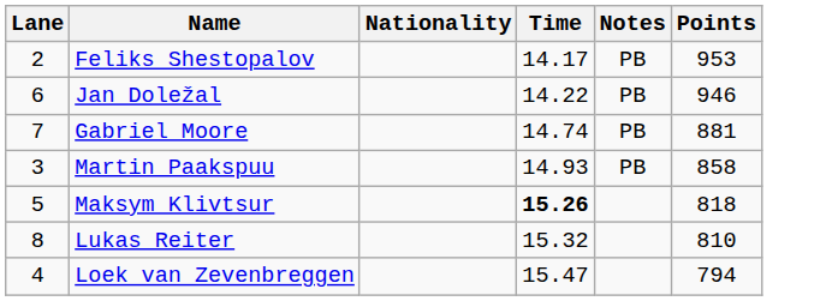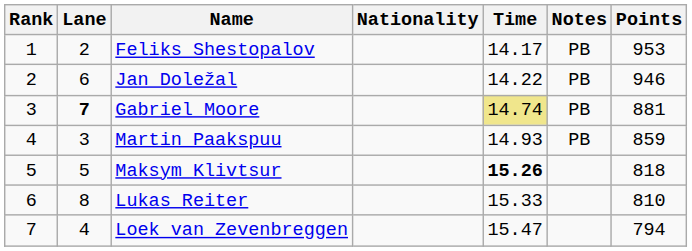+ column: Rank | 1 | 2 | 3 | 4 | 5 | 6 | 7
Gabriel Moore | Lane: normal -> bold
Gabriel Moore | Time: no background -> khaki background
Martin Paakspuu | Points: 858 -> 859
Lukas Reiter | Time: 15.32 -> 15.33
